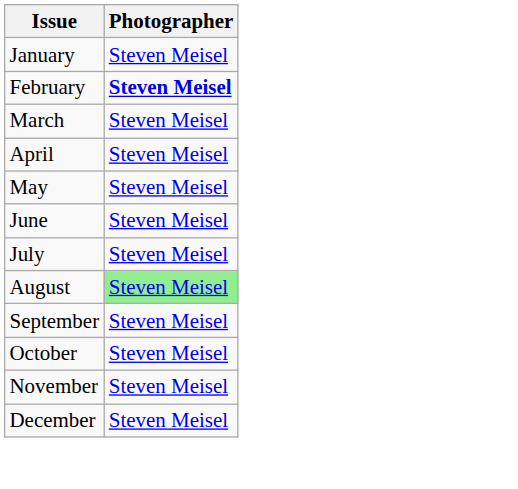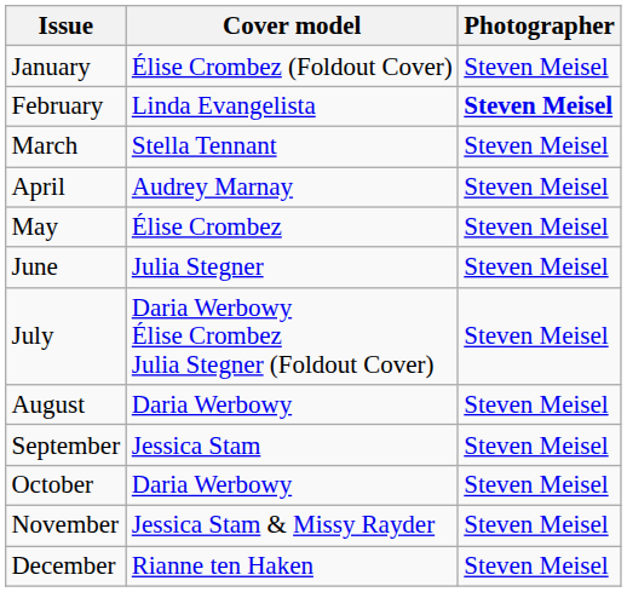+ column: Cover model | Élise Crombez (Foldout Cover) | Linda Evangelista | Stella Tennant | Audrey Marnay | Élise Crombez | Julia Stegner | Daria Werbowy Élise Crombez Julia Stegner (Foldout Cover) | Daria Werbowy | Jessica Stam | Daria Werbowy | Jessica Stam & Missy Rayder | Rianne ten Haken
August | Photographer: lightgreen background -> no background
